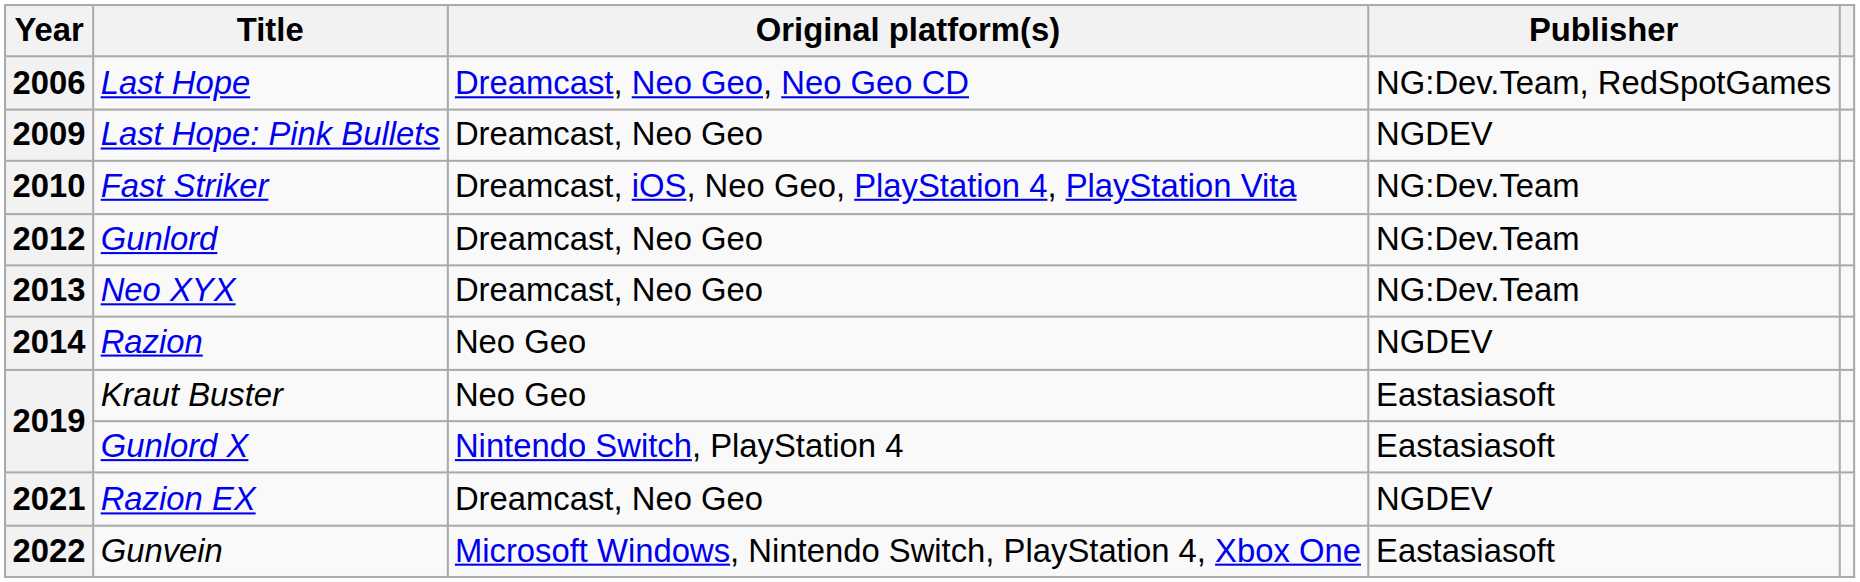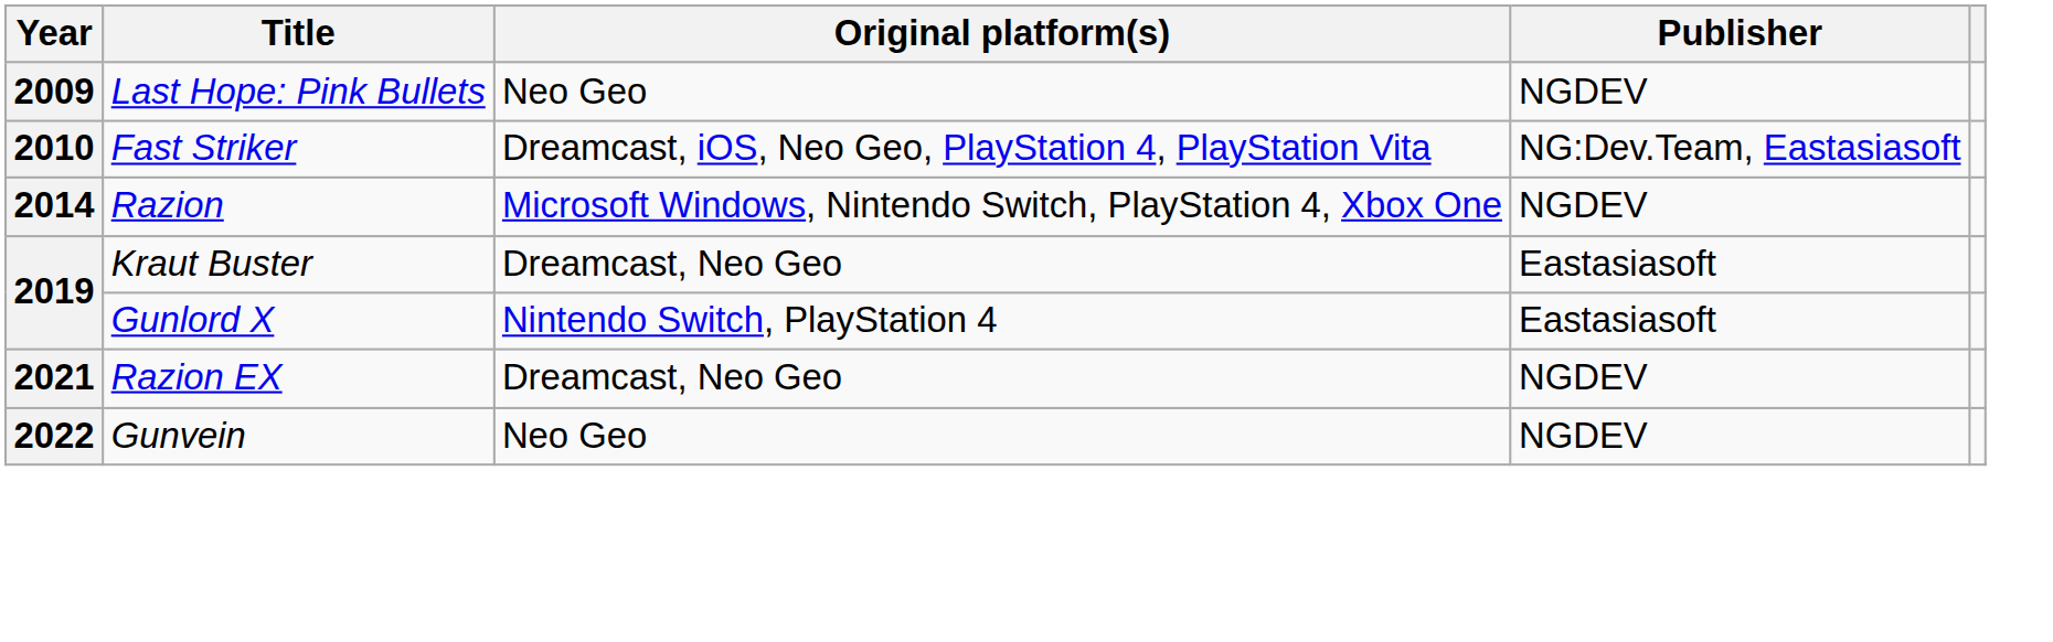- row: 2006 | Last Hope | Dreamcast, Neo Geo, Neo Geo CD | NG:Dev.Team, RedSpotGames
2009 | Original platform(s): Dreamcast, Neo Geo -> Neo Geo
2010 | Publisher: NG:Dev.Team -> NG:Dev.Team, Eastasiasoft
- row: 2012 | Gunlord | Dreamcast, Neo Geo | NG:Dev.Team
- row: 2013 | Neo XYX | Dreamcast, Neo Geo | NG:Dev.Team
2014 | Original platform(s): Neo Geo -> Microsoft Windows, Nintendo Switch, PlayStation 4, Xbox One
2019 / Kraut Buster | Original platform(s): Neo Geo -> Dreamcast, Neo Geo
2022 | Original platform(s): Microsoft Windows, Nintendo Switch, PlayStation 4, Xbox One -> Neo Geo
2022 | Publisher: Eastasiasoft -> NGDEV
